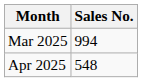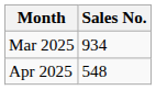Mar 2025 | Sales No.: 994 -> 934
